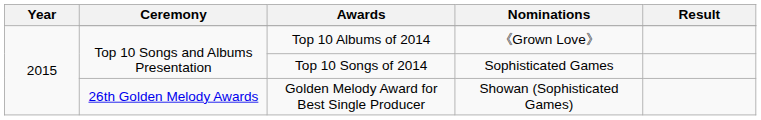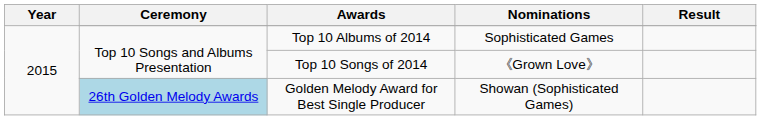Top 10 Albums of 2014 | Nominations: 《Grown Love》 -> Sophisticated Games
Top 10 Songs of 2014 | Nominations: Sophisticated Games -> 《Grown Love》
Golden Melody Award for Best Single Producer | Ceremony: no background -> lightblue background
